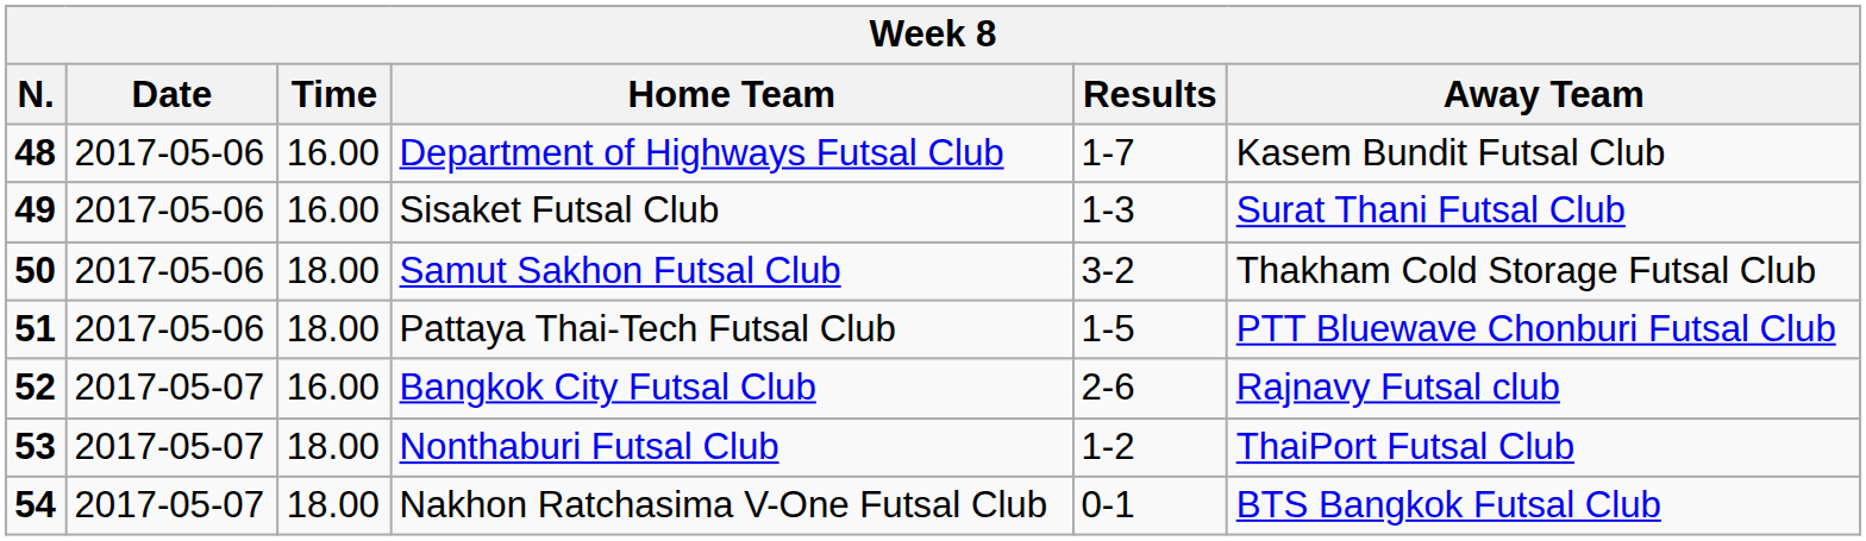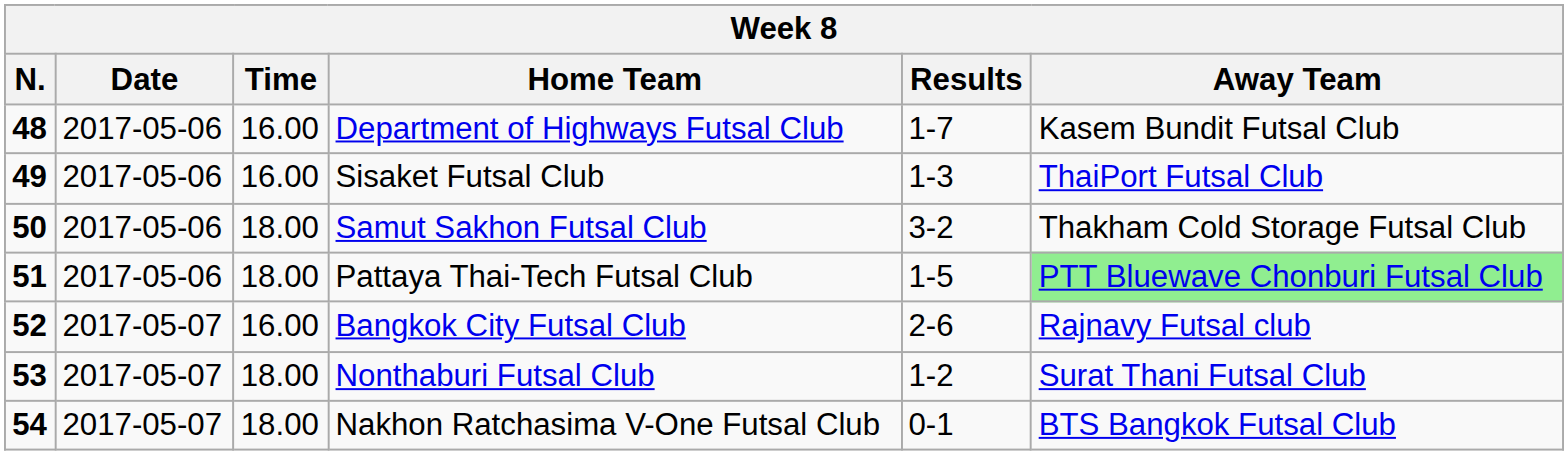Sisaket Futsal Club | Away Team: Surat Thani Futsal Club -> ThaiPort Futsal Club
Pattaya Thai-Tech Futsal Club | Away Team: no background -> lightgreen background
Nonthaburi Futsal Club | Away Team: ThaiPort Futsal Club -> Surat Thani Futsal Club
